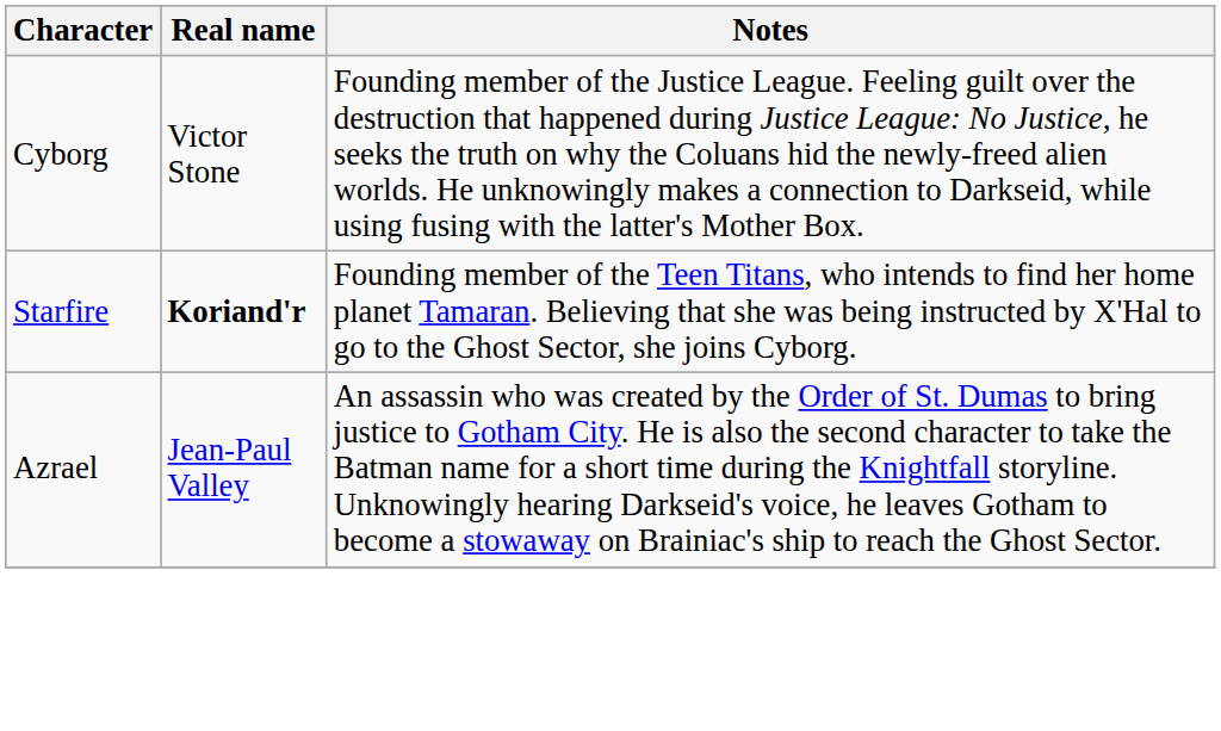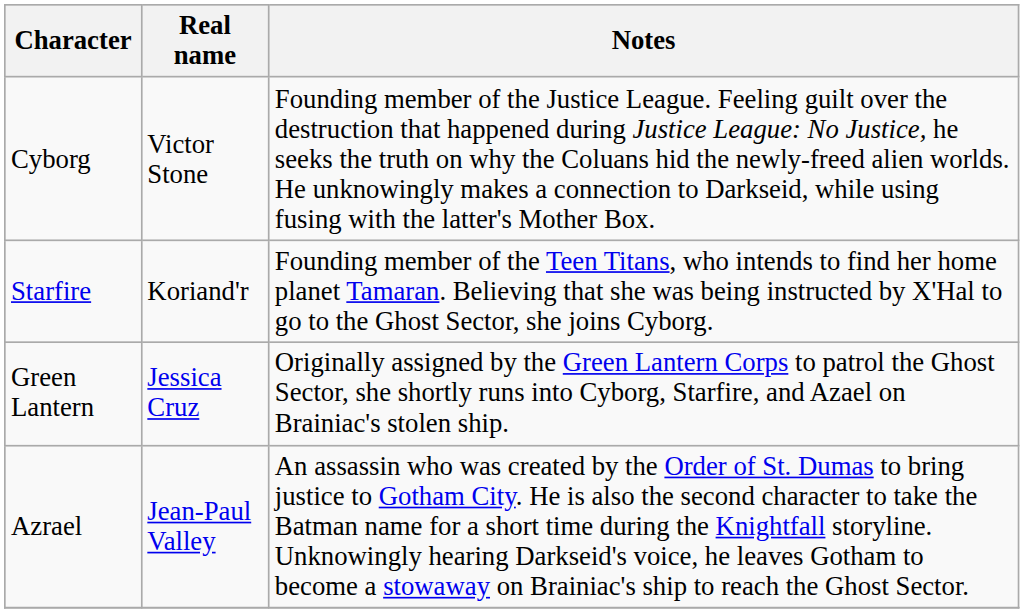Starfire | Real name: bold -> normal
+ row: Green Lantern | Jessica Cruz | Originally assigned by the Green Lantern Corps to patrol the Ghost Sector, she shortly runs into Cyborg, Starfire, and Azael on Brainiac's stolen ship.
